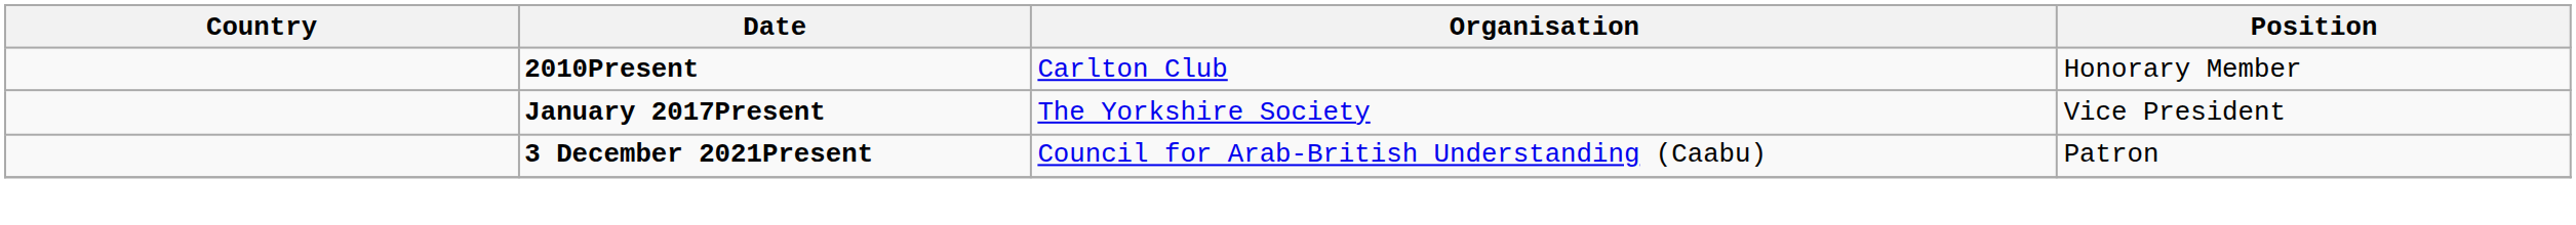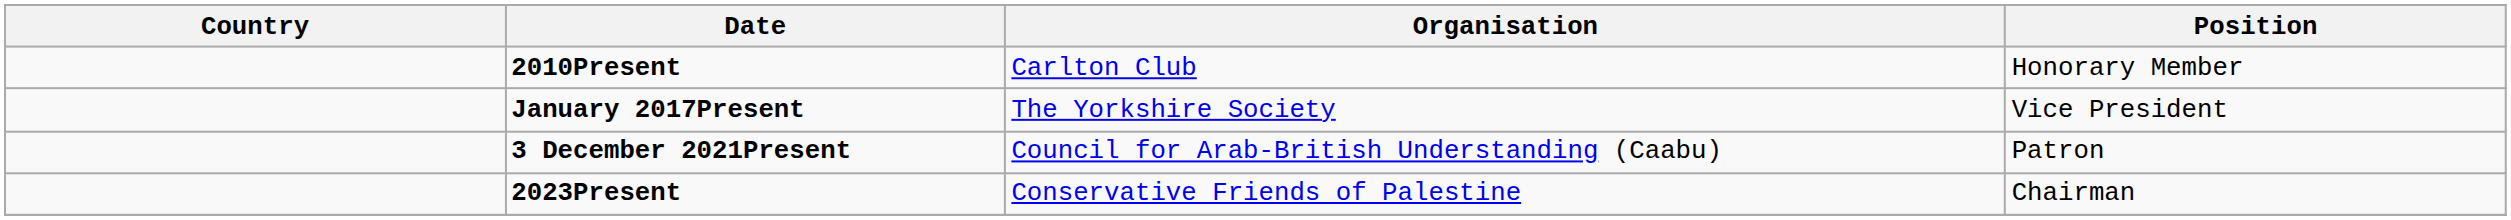+ row: 2023Present | Conservative Friends of Palestine | Chairman
